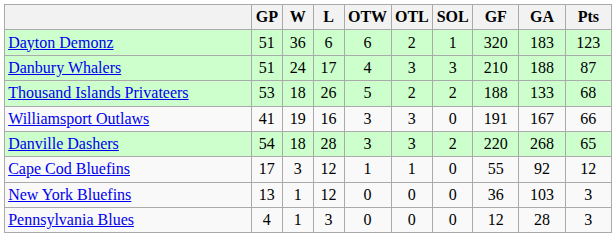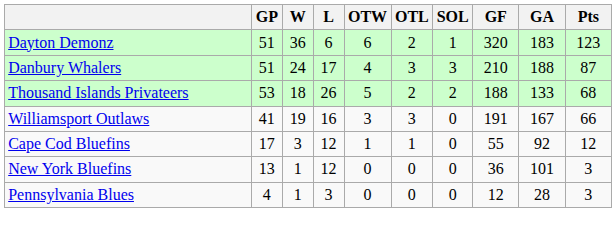- row: Danville Dashers | 54 | 18 | 28 | 3 | 3 | 2 | 220 | 268 | 65
New York Bluefins | GA: 103 -> 101
